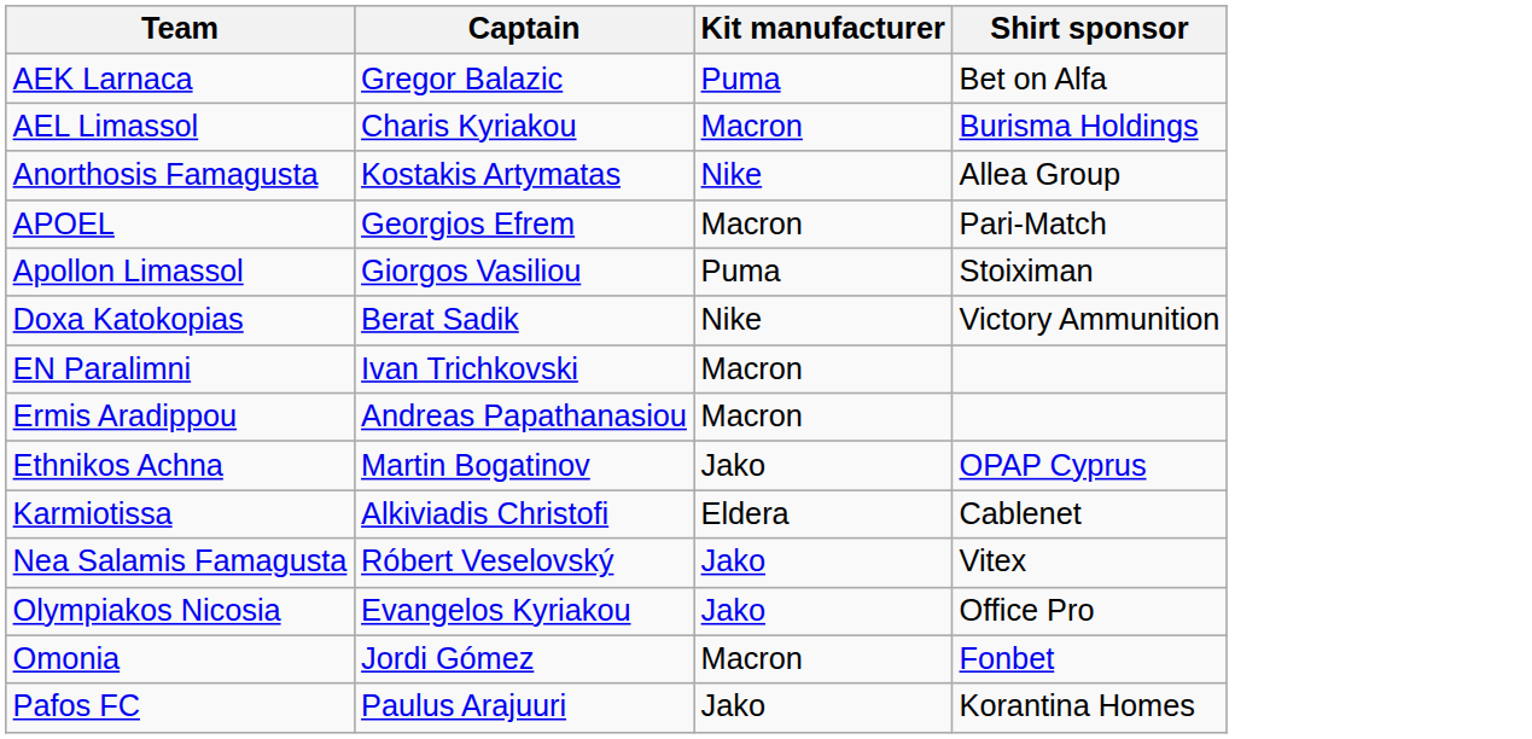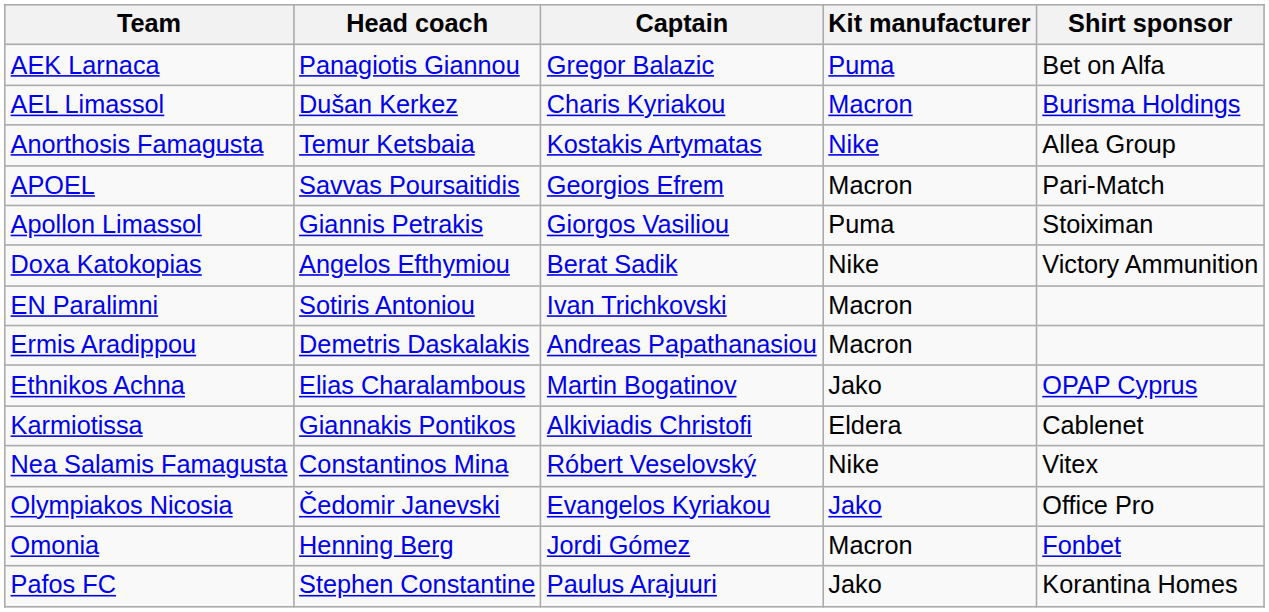+ column: Head coach | Panagiotis Giannou | Dušan Kerkez | Temur Ketsbaia | Savvas Poursaitidis | Giannis Petrakis | Angelos Efthymiou | Sotiris Antoniou | Demetris Daskalakis | Elias Charalambous | Giannakis Pontikos | Constantinos Mina | Čedomir Janevski | Henning Berg | Stephen Constantine
Nea Salamis Famagusta | Kit manufacturer: Jako -> Nike
